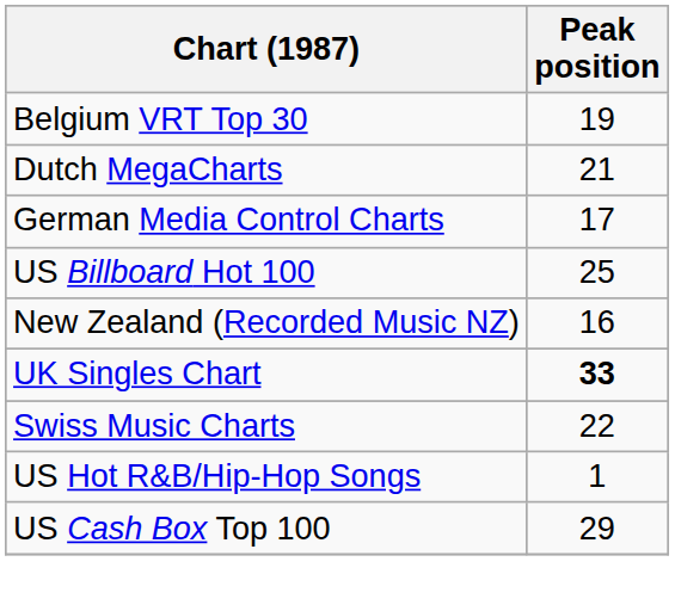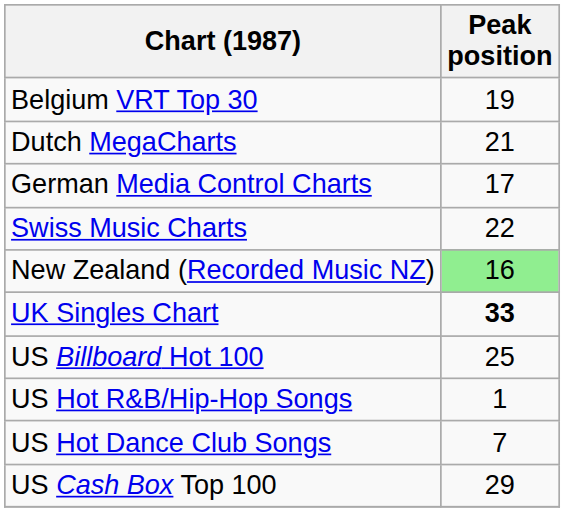rows swapped: Swiss Music Charts <-> US Billboard Hot 100
New Zealand (Recorded Music NZ) | Peak position: no background -> lightgreen background
+ row: US Hot Dance Club Songs | 7
